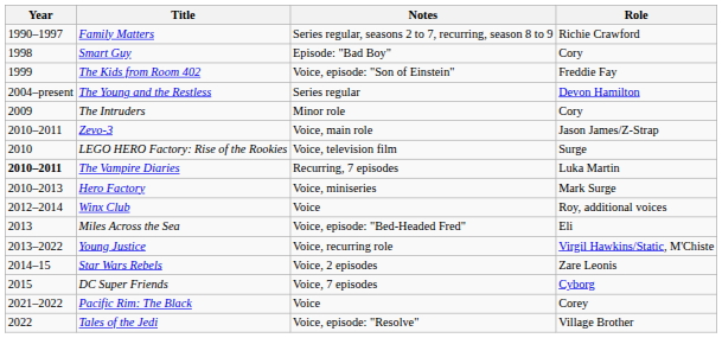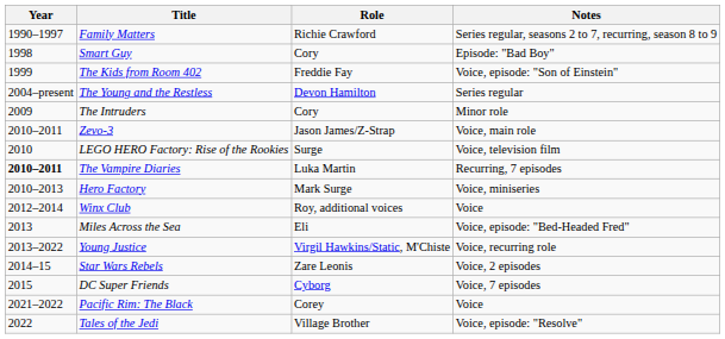columns swapped: Role <-> Notes
